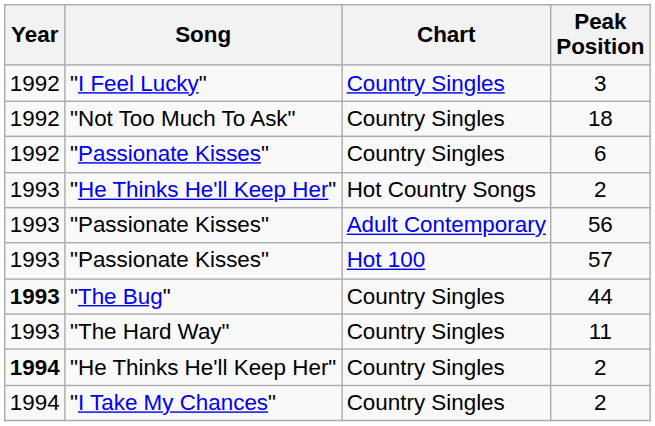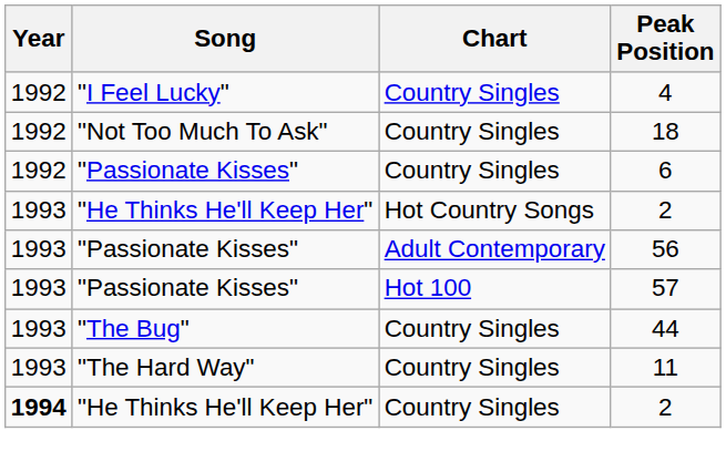"I Feel Lucky" | Peak Position: 3 -> 4
"The Bug" | Year: bold -> normal
- row: 1994 | "I Take My Chances" | Country Singles | 2
